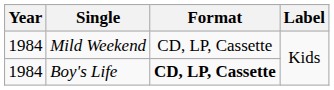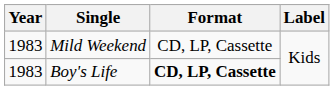Mild Weekend | Year: 1984 -> 1983
Boy's Life | Year: 1984 -> 1983
